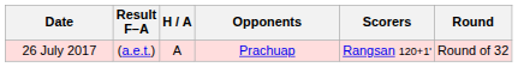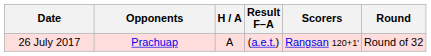columns swapped: Opponents <-> Result F–A
